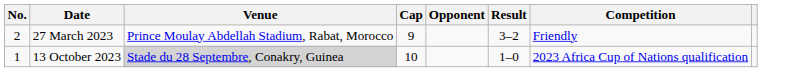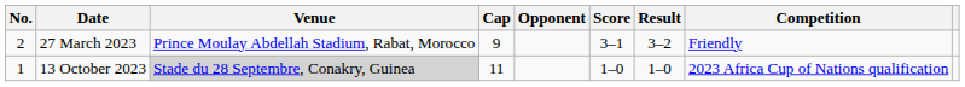+ column: Score | 3–1 | 1–0
13 October 2023 | Cap: 10 -> 11
